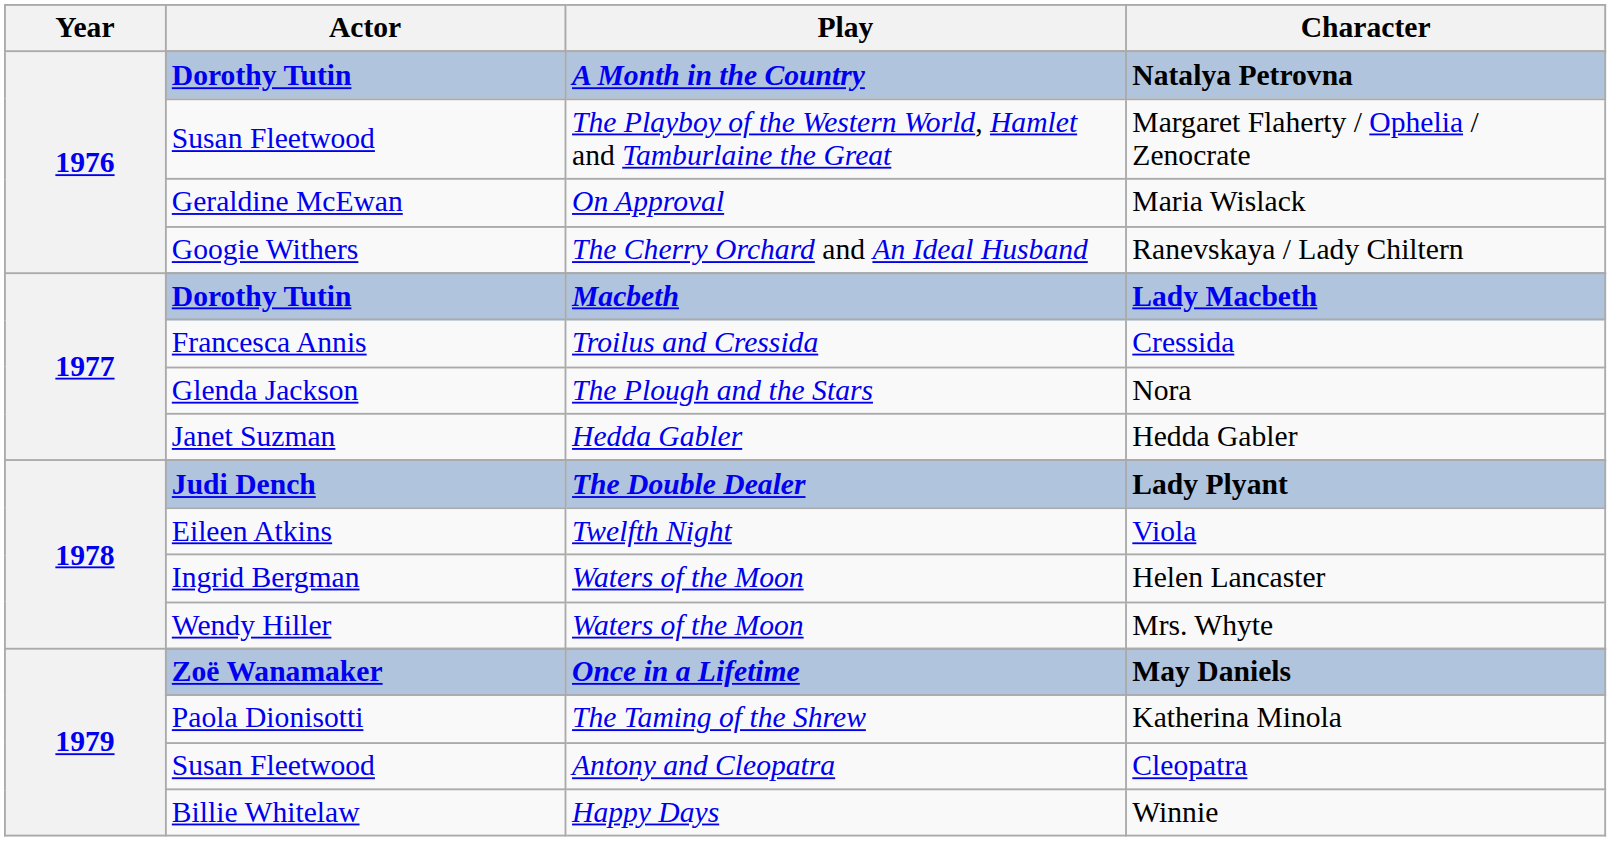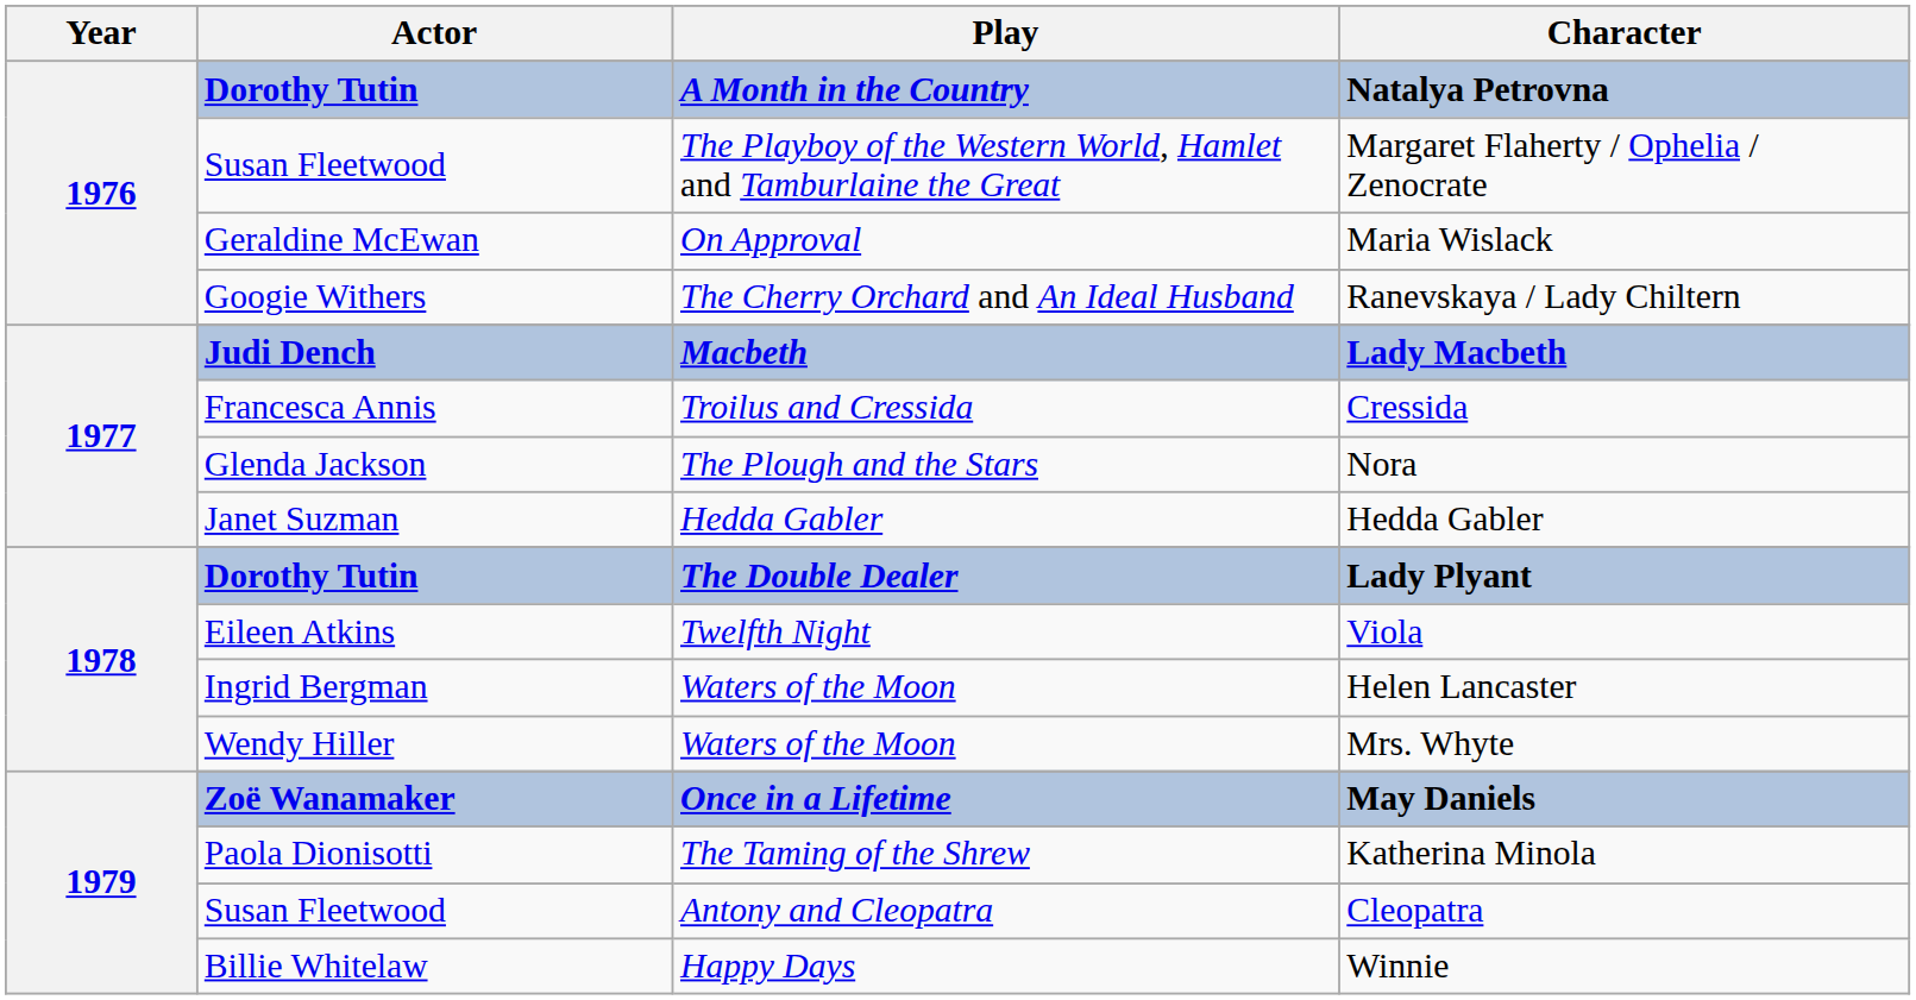Lady Macbeth | Actor: Dorothy Tutin -> Judi Dench
Lady Plyant | Actor: Judi Dench -> Dorothy Tutin
